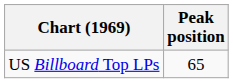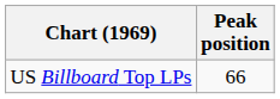US Billboard Top LPs | Peak position: 65 -> 66
